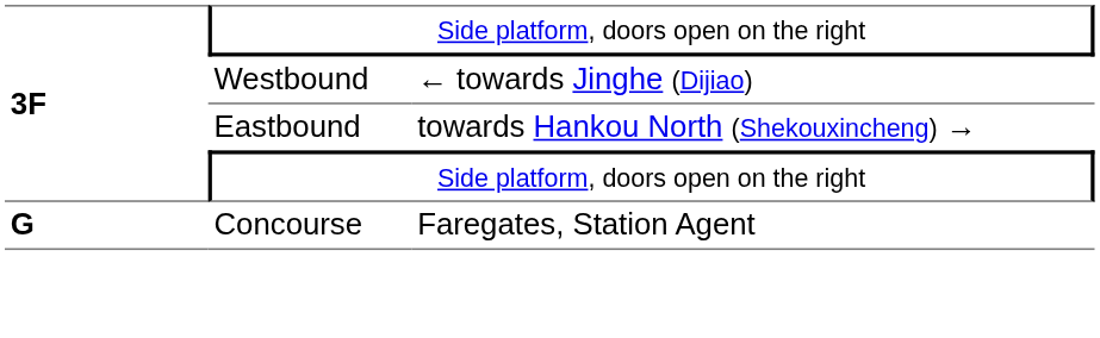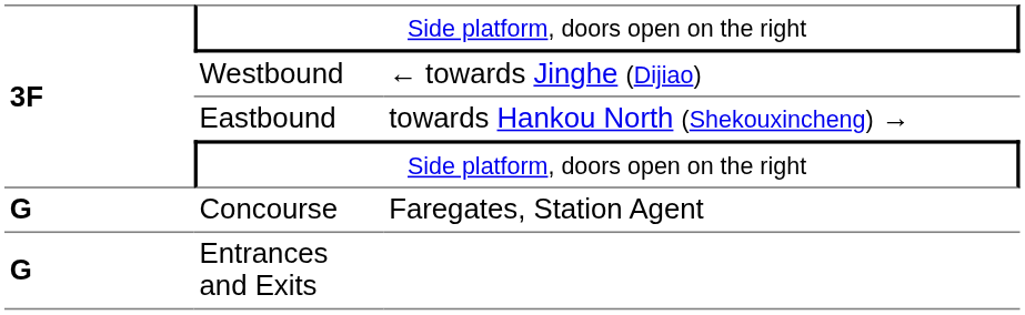+ row: G | Entrances and Exits
